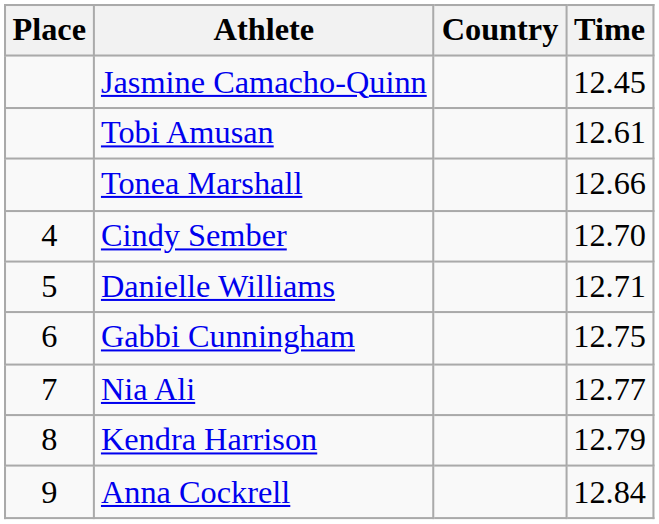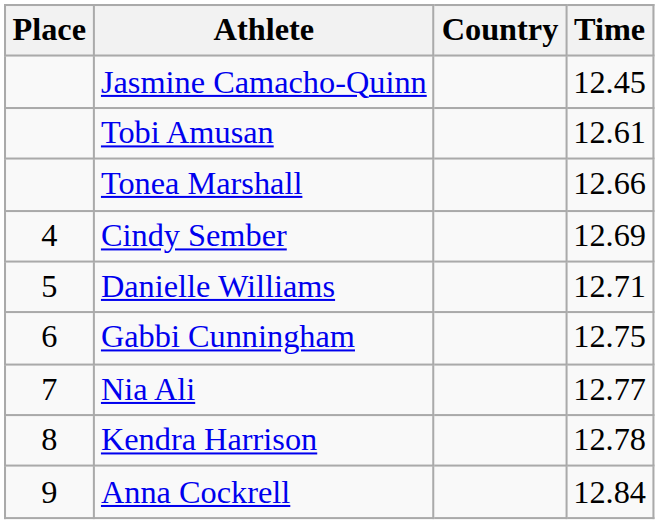Cindy Sember | Time: 12.70 -> 12.69
Kendra Harrison | Time: 12.79 -> 12.78
